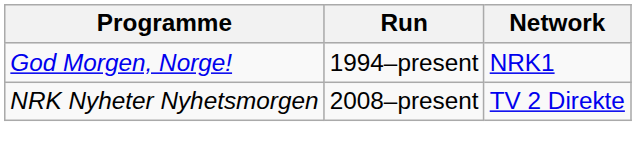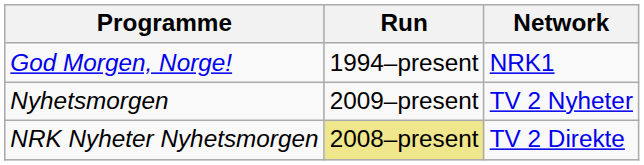+ row: Nyhetsmorgen | 2009–present | TV 2 Nyheter
NRK Nyheter Nyhetsmorgen | Run: no background -> khaki background
